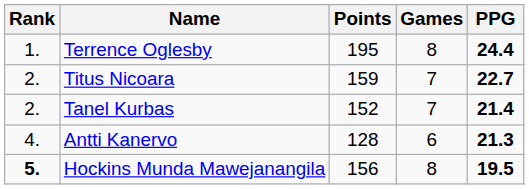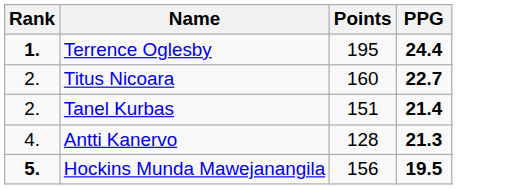- column: Games | 8 | 7 | 7 | 6 | 8
Terrence Oglesby | Rank: normal -> bold
Titus Nicoara | Points: 159 -> 160
Tanel Kurbas | Points: 152 -> 151
